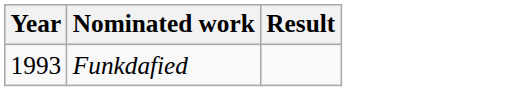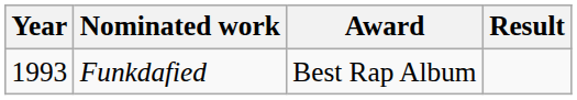+ column: Award | Best Rap Album
